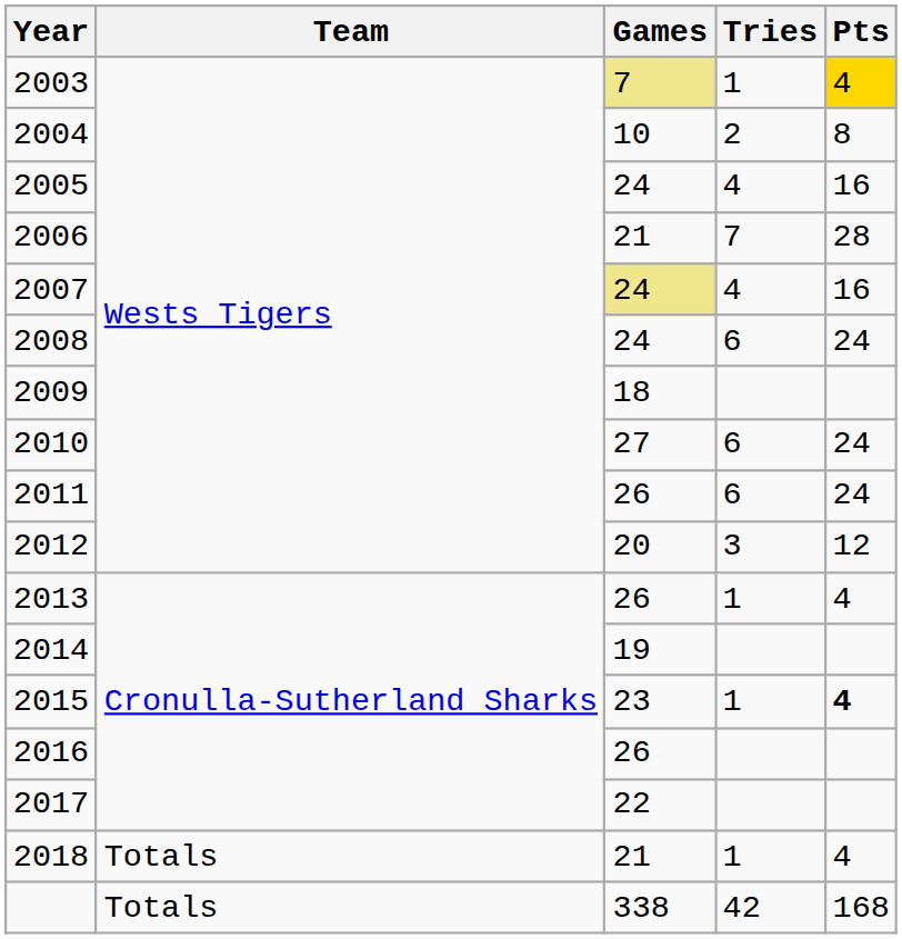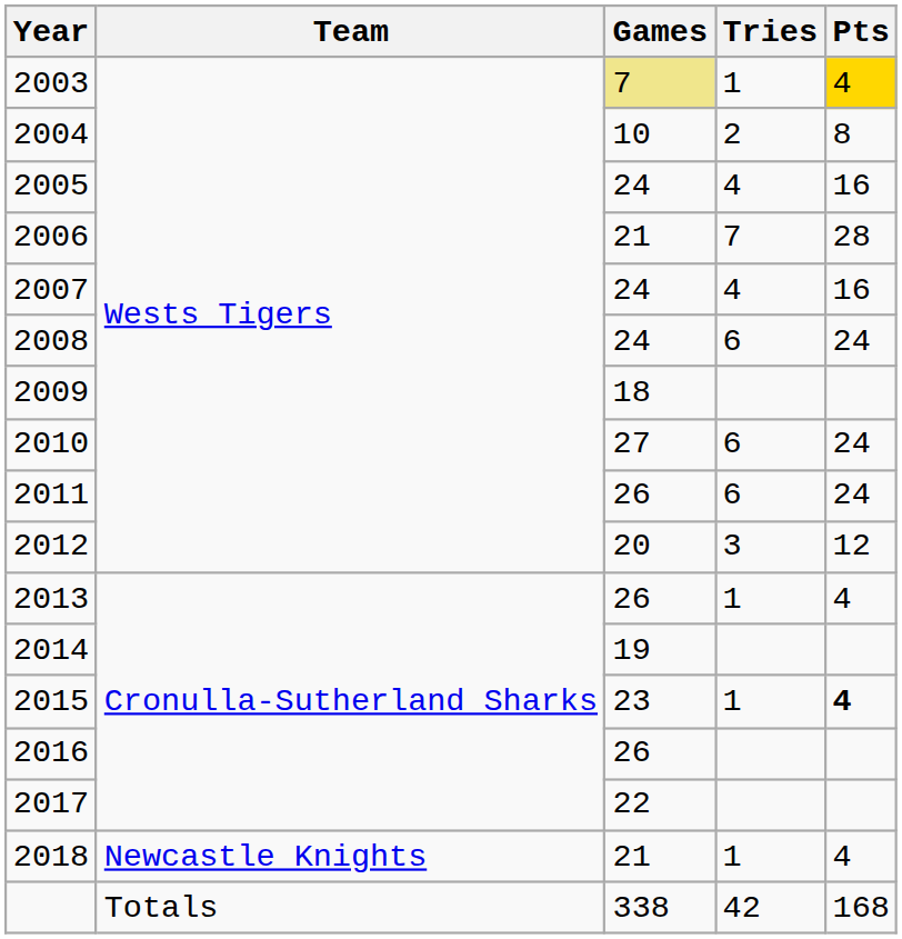2007 | Games: khaki background -> no background
2018 | Team: Totals -> Newcastle Knights
